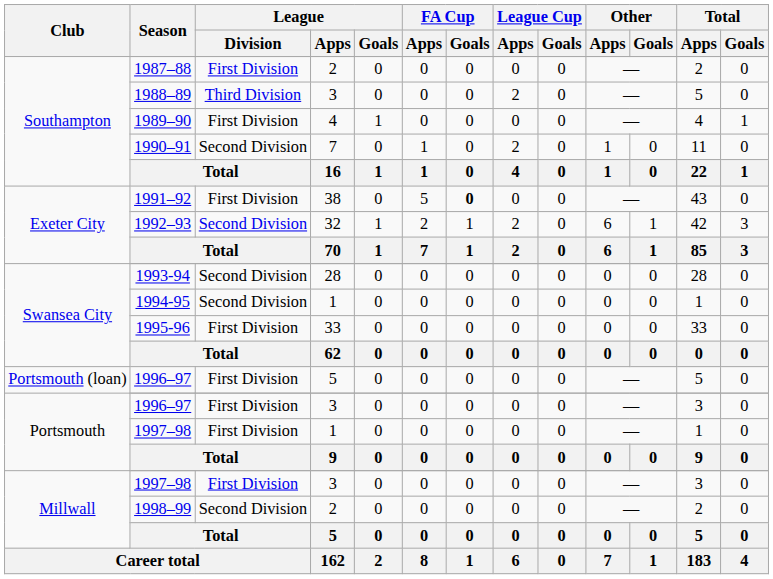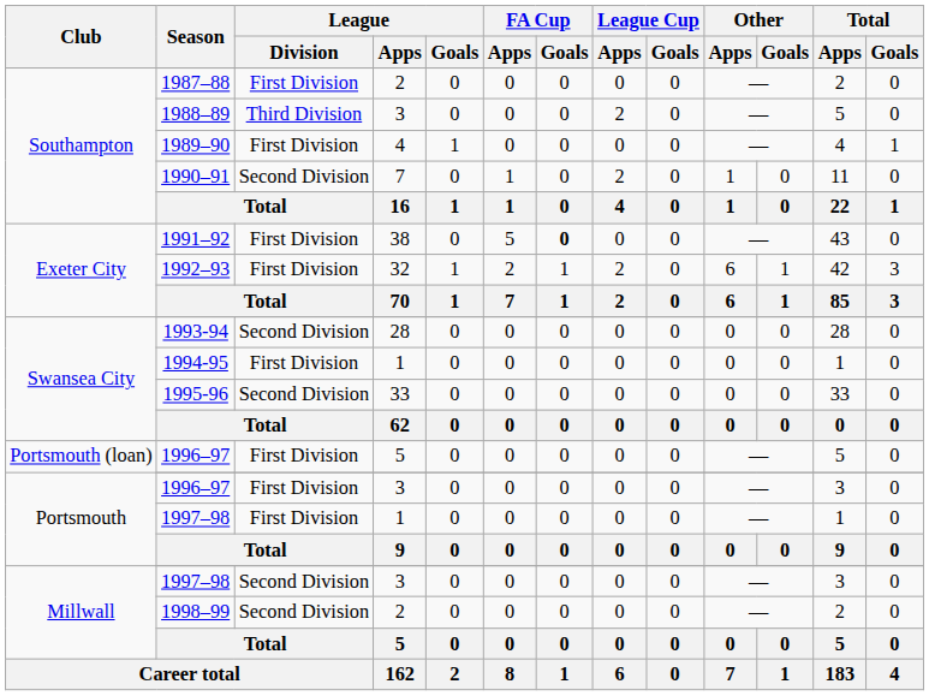1992–93 | League / Division: Second Division -> First Division
1994-95 | League / Division: Second Division -> First Division
1995-96 | League / Division: First Division -> Second Division
Millwall / 1997–98 | League / Division: First Division -> Second Division
